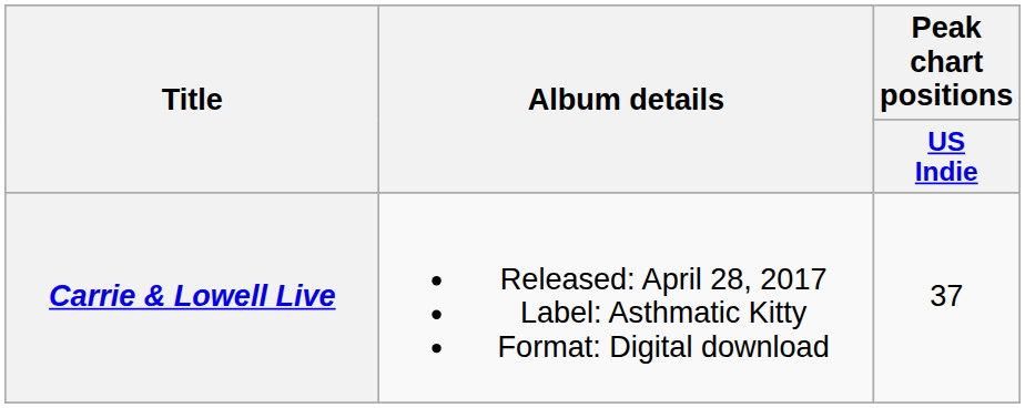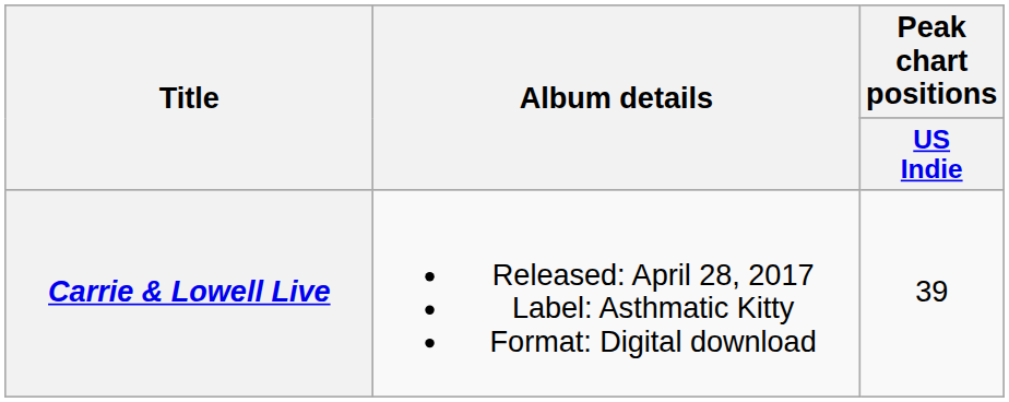Carrie & Lowell Live | Peak chart positions / US Indie: 37 -> 39
